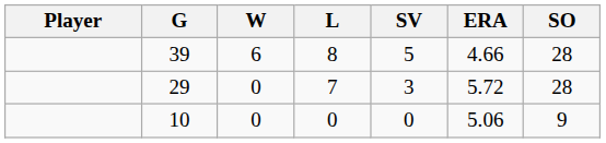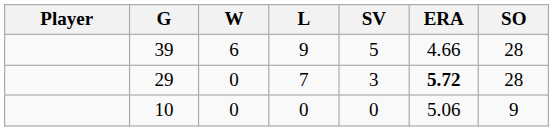39 | L: 8 -> 9
29 | ERA: normal -> bold
